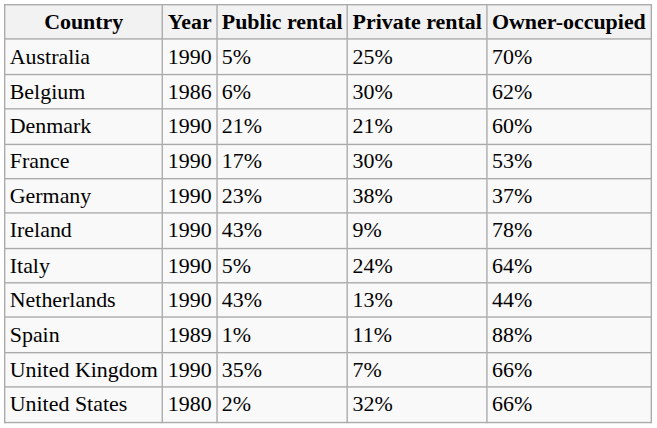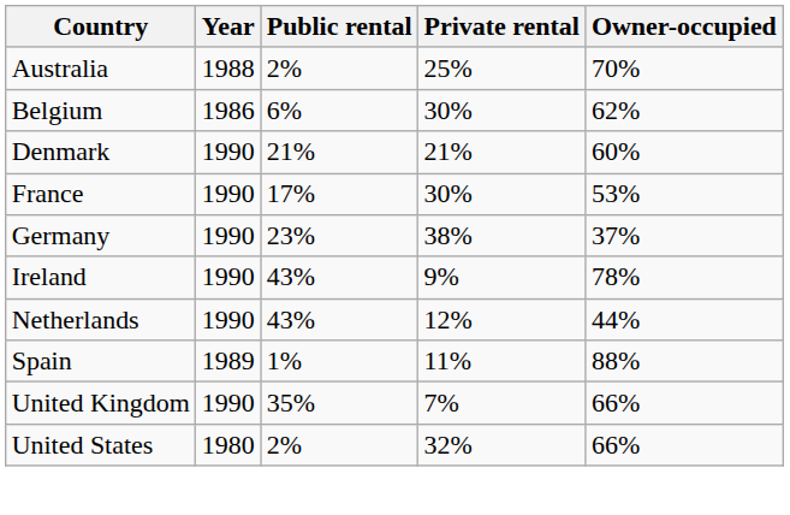Australia | Year: 1990 -> 1988
Australia | Public rental: 5% -> 2%
- row: Italy | 1990 | 5% | 24% | 64%
Netherlands | Private rental: 13% -> 12%
